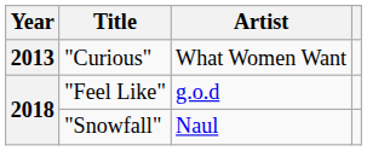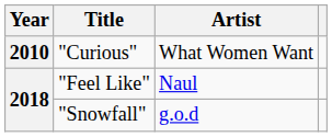"Curious" | Year: 2013 -> 2010
"Feel Like" | Artist: g.o.d -> Naul
"Snowfall" | Artist: Naul -> g.o.d
